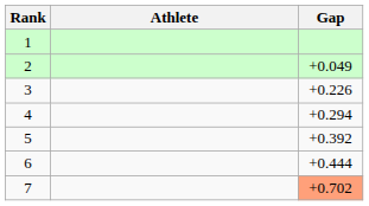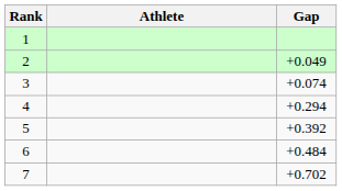3 | Gap: +0.226 -> +0.074
6 | Gap: +0.444 -> +0.484
7 | Gap: lightsalmon background -> no background
